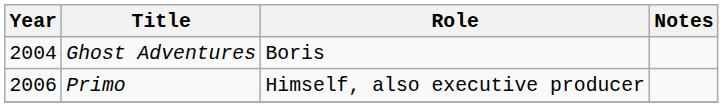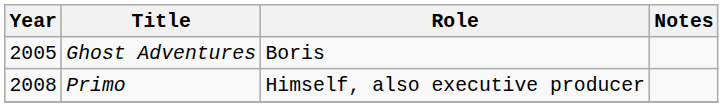Ghost Adventures | Year: 2004 -> 2005
Primo | Year: 2006 -> 2008
